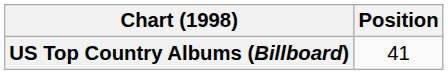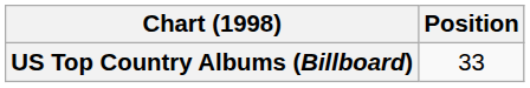US Top Country Albums (Billboard) | Position: 41 -> 33
